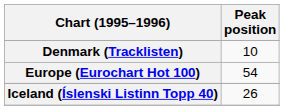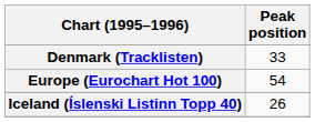Denmark (Tracklisten) | Peak position: 10 -> 33
